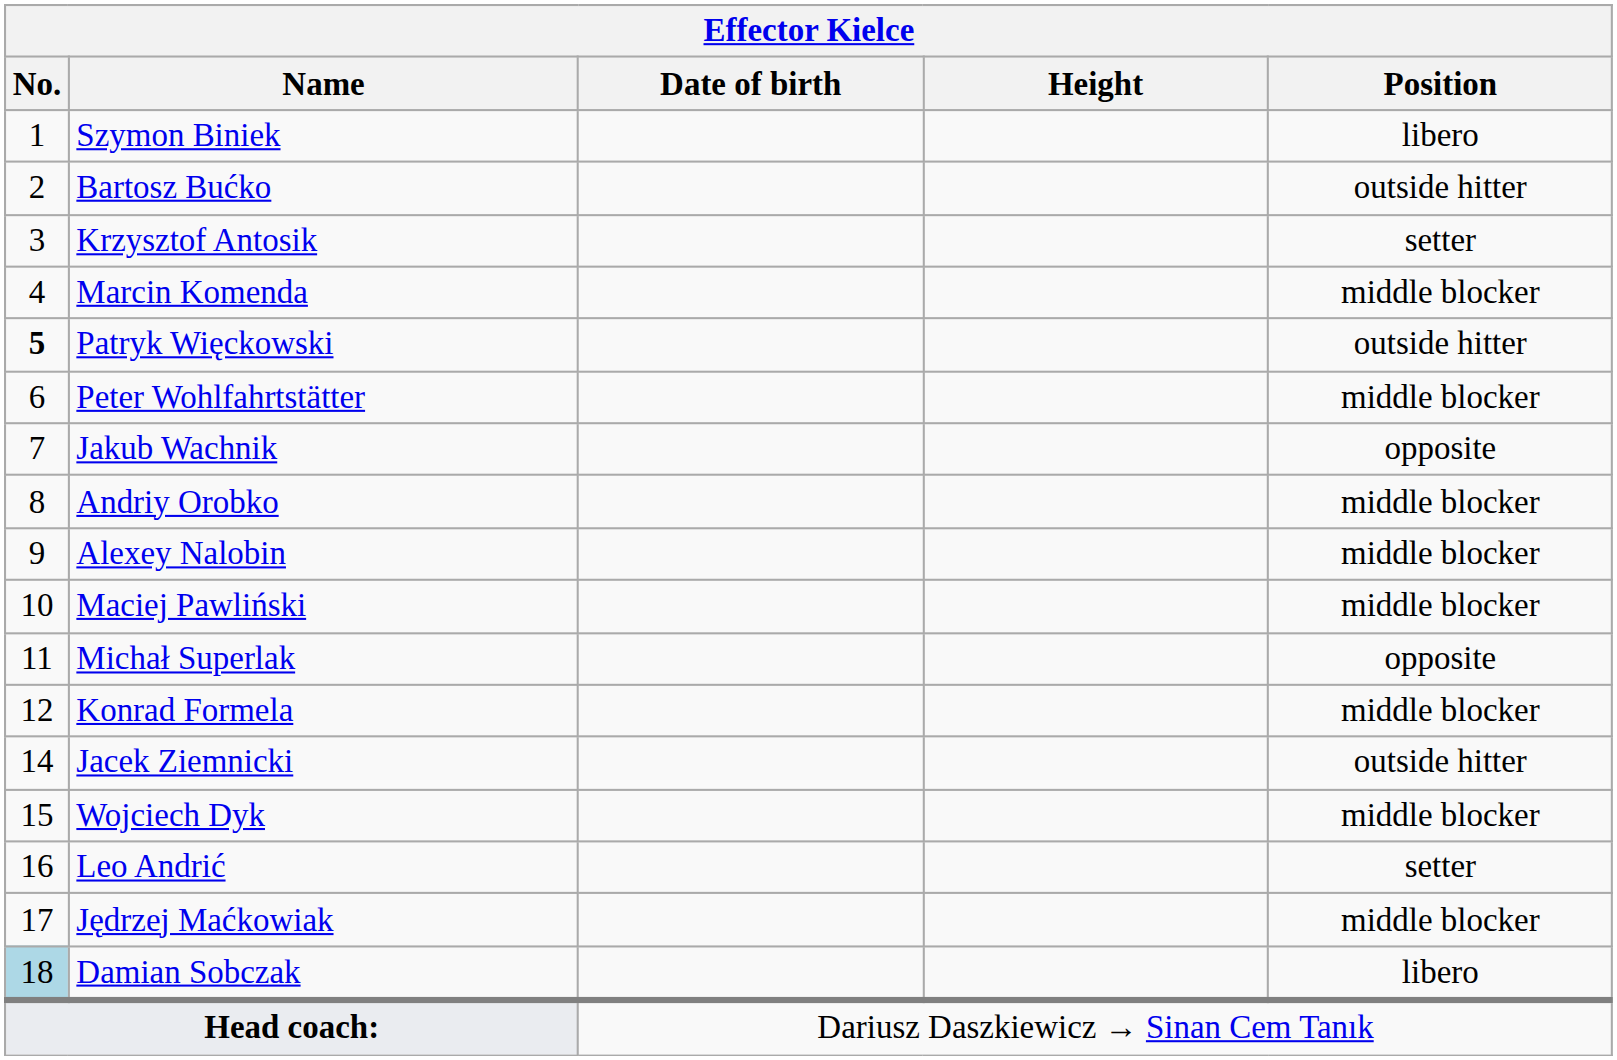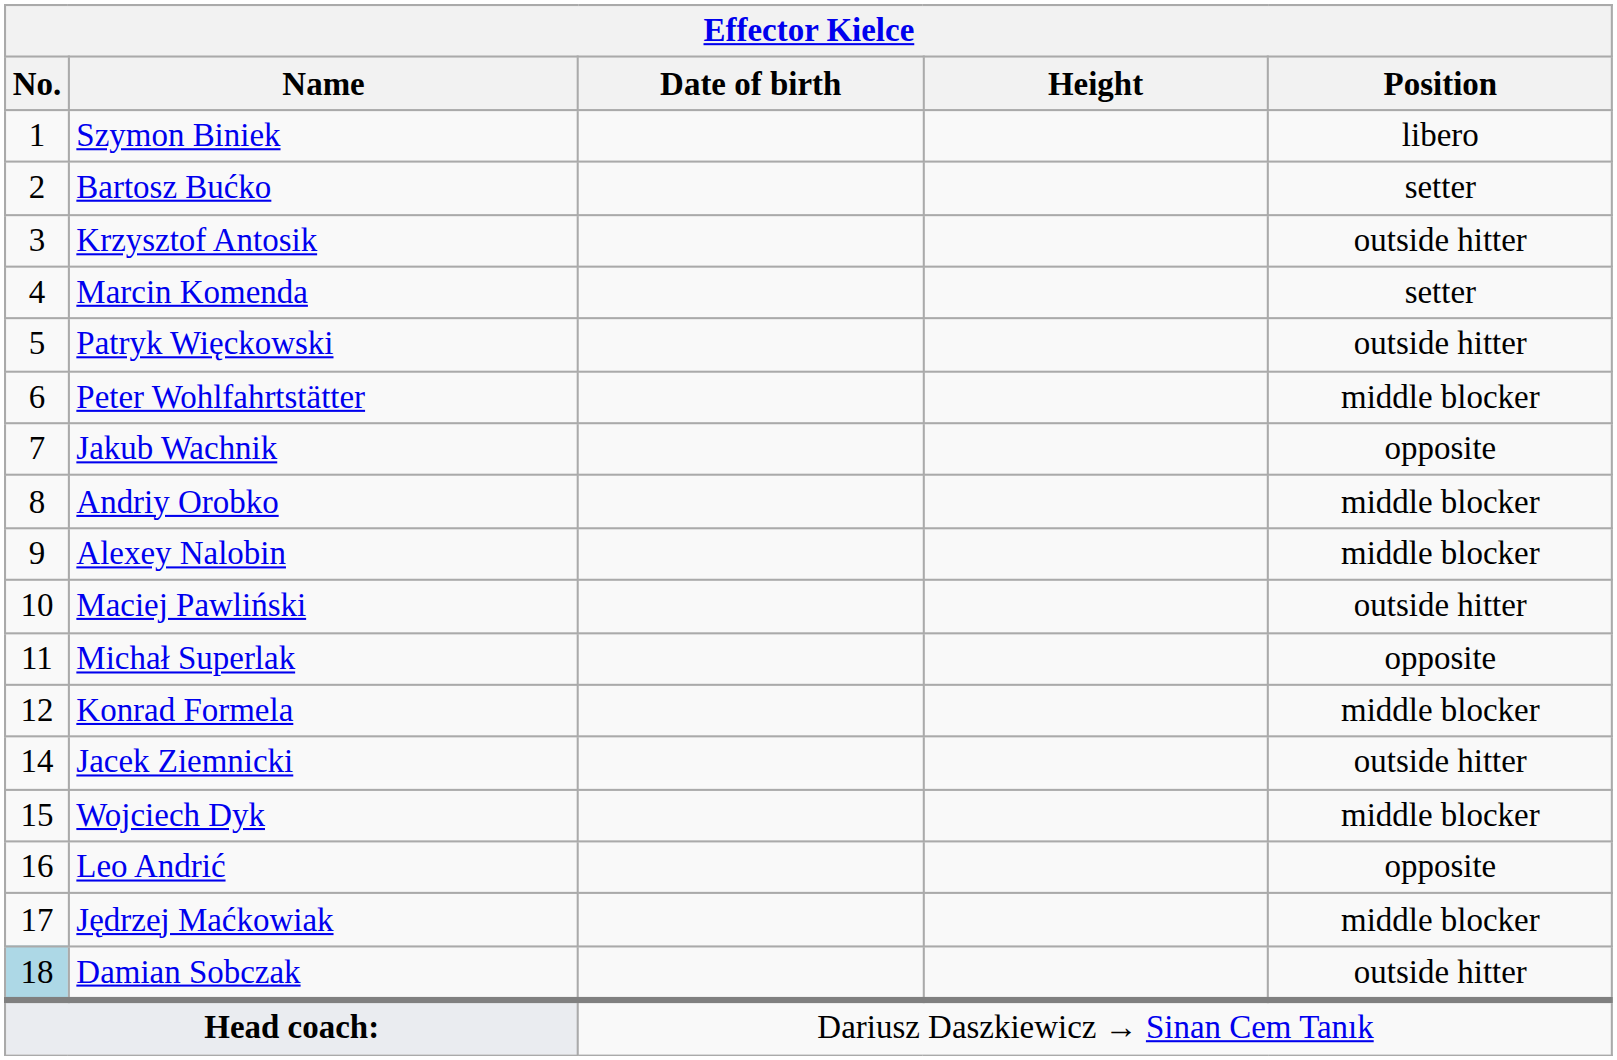Bartosz Bućko | Position: outside hitter -> setter
Krzysztof Antosik | Position: setter -> outside hitter
Marcin Komenda | Position: middle blocker -> setter
Patryk Więckowski | No.: bold -> normal
Maciej Pawliński | Position: middle blocker -> outside hitter
Leo Andrić | Position: setter -> opposite
Damian Sobczak | Position: libero -> outside hitter
